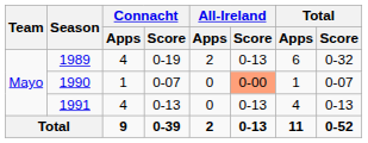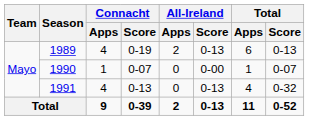1989 | Total / Score: 0-32 -> 0-13
1990 | All-Ireland / Score: lightsalmon background -> no background
1991 | Total / Score: 0-13 -> 0-32
